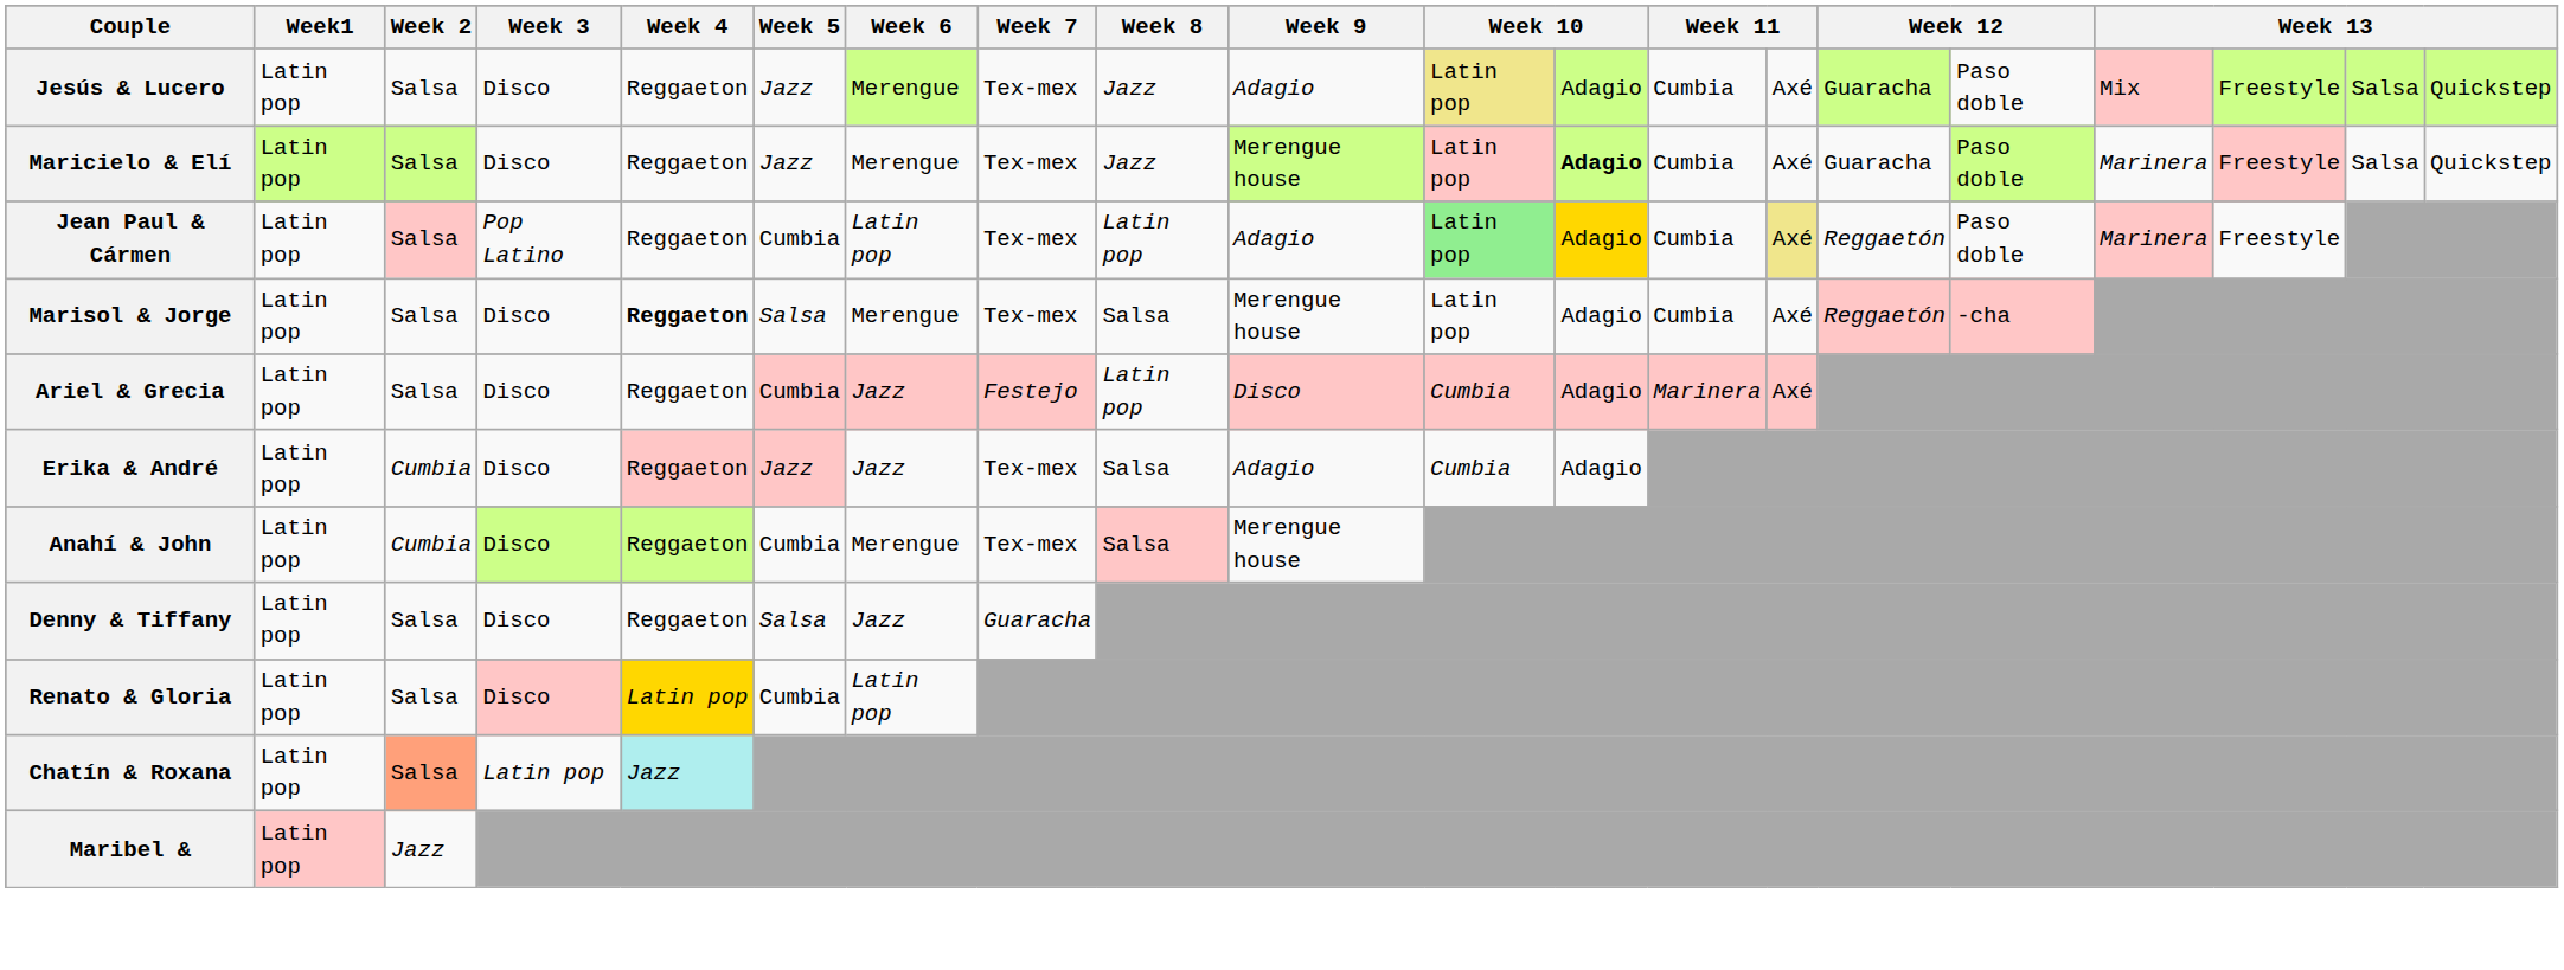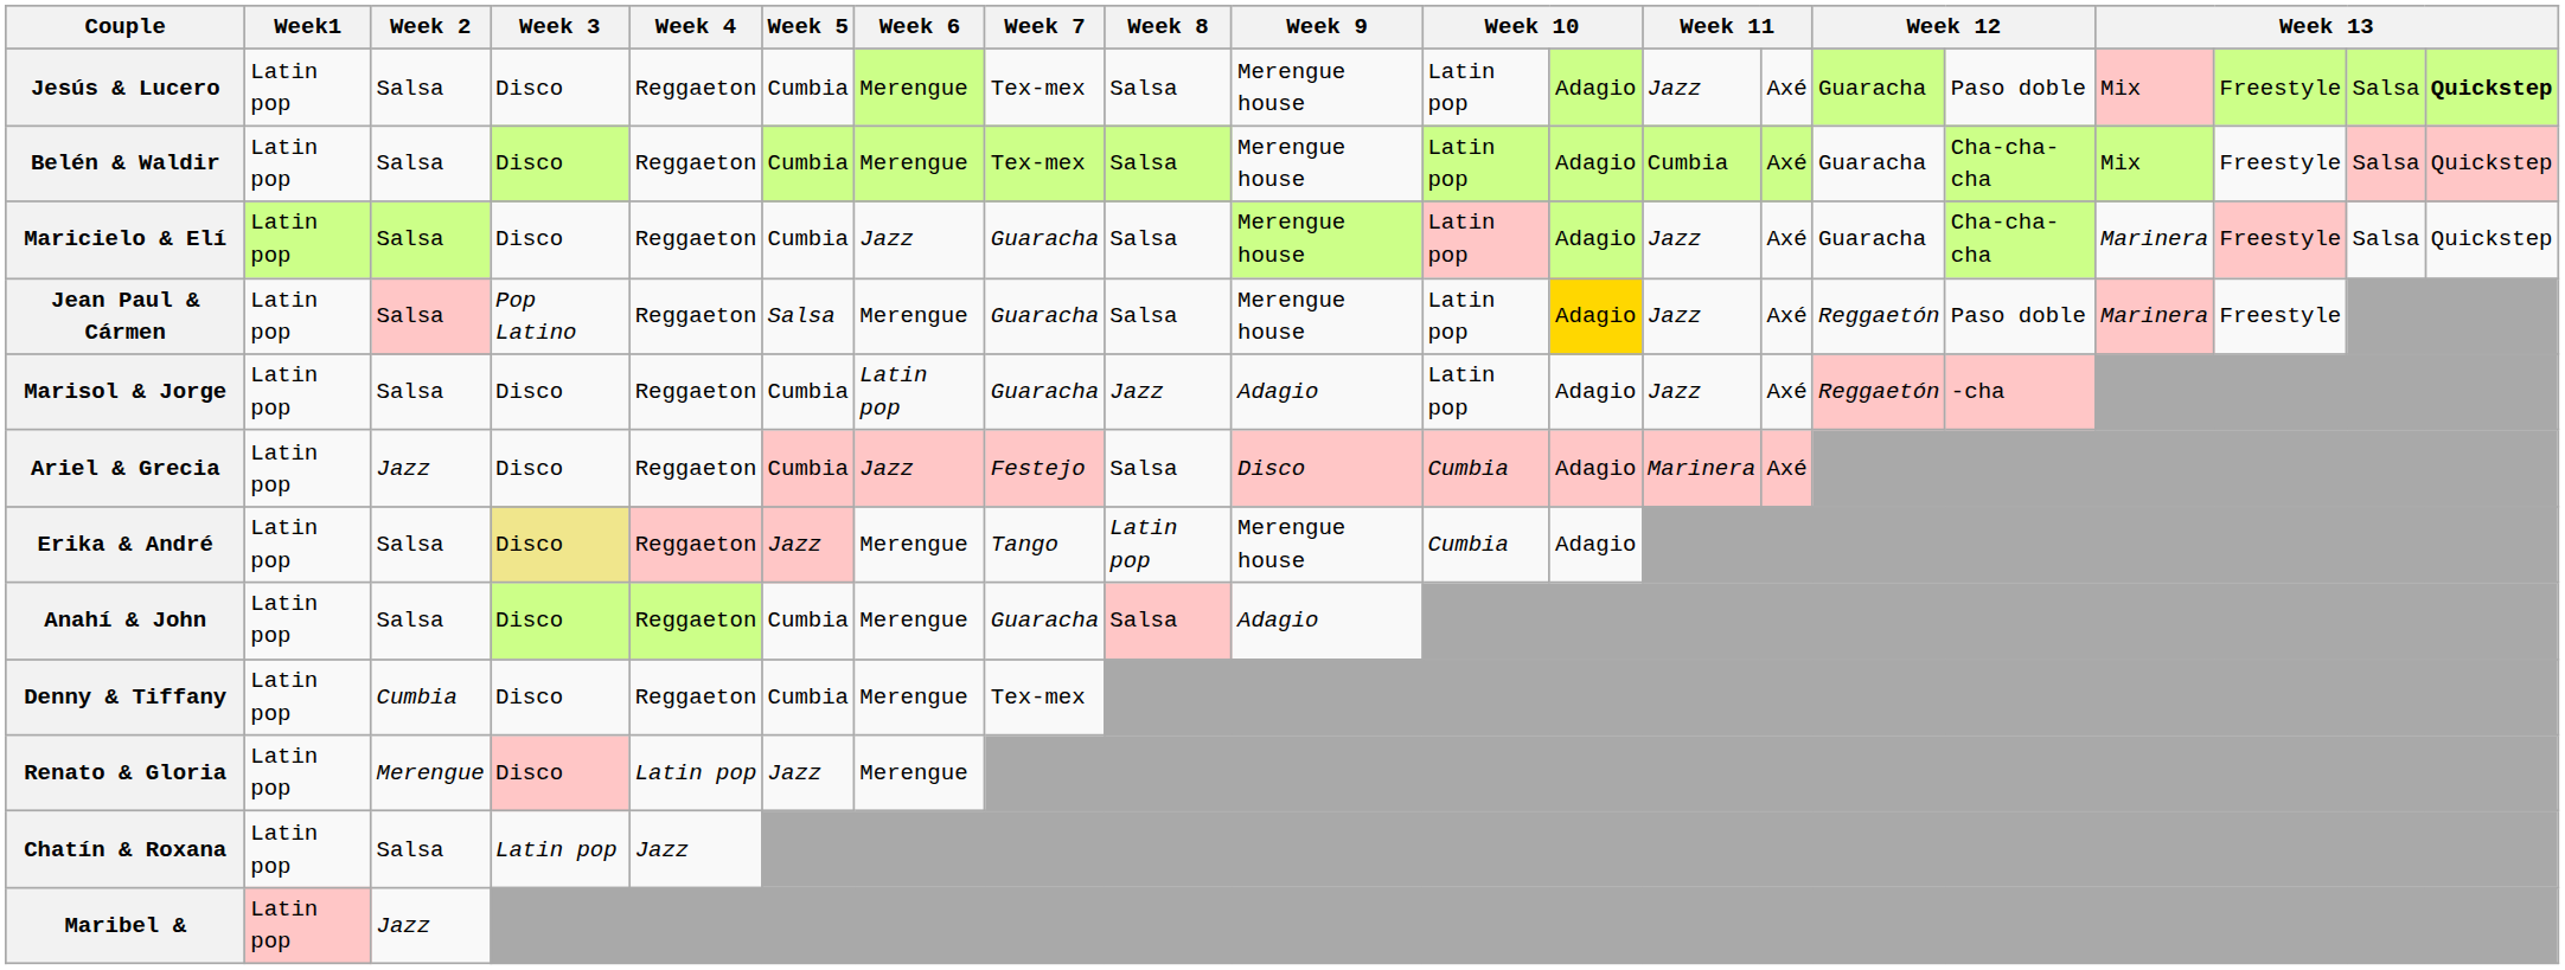Jesús & Lucero | Week 5: Jazz -> Cumbia
Jesús & Lucero | Week 8: Jazz -> Salsa
Jesús & Lucero | Week 9: Adagio -> Merengue house
Jesús & Lucero | column 11: khaki background -> no background
Jesús & Lucero | column 13: Cumbia -> Jazz
Jesús & Lucero | column 20: normal -> bold
+ row: Belén & Waldir | Latin pop | Salsa | Disco | Reggaeton | Cumbia | Merengue | Tex-mex | Salsa | Merengue house | Latin pop | Adagio | Cumbia | Axé | Guaracha | Cha-cha-cha | Mix | Freestyle | Salsa | Quickstep
Maricielo & Elí | Week 5: Jazz -> Cumbia
Maricielo & Elí | Week 6: Merengue -> Jazz
Maricielo & Elí | Week 7: Tex-mex -> Guaracha
Maricielo & Elí | Week 8: Jazz -> Salsa
Maricielo & Elí | column 12: bold -> normal
Maricielo & Elí | column 13: Cumbia -> Jazz
Maricielo & Elí | column 16: Paso doble -> Cha-cha-cha
Jean Paul & Cármen | Week 5: Cumbia -> Salsa
Jean Paul & Cármen | Week 6: Latin pop -> Merengue
Jean Paul & Cármen | Week 7: Tex-mex -> Guaracha
Jean Paul & Cármen | Week 8: Latin pop -> Salsa
Jean Paul & Cármen | Week 9: Adagio -> Merengue house
Jean Paul & Cármen | column 11: lightgreen background -> no background
Jean Paul & Cármen | column 13: Cumbia -> Jazz
Jean Paul & Cármen | column 14: khaki background -> no background
Marisol & Jorge | Week 4: bold -> normal
Marisol & Jorge | Week 5: Salsa -> Cumbia
Marisol & Jorge | Week 6: Merengue -> Latin pop
Marisol & Jorge | Week 7: Tex-mex -> Guaracha
Marisol & Jorge | Week 8: Salsa -> Jazz
Marisol & Jorge | Week 9: Merengue house -> Adagio
Marisol & Jorge | column 13: Cumbia -> Jazz
Ariel & Grecia | Week 2: Salsa -> Jazz
Ariel & Grecia | Week 8: Latin pop -> Salsa
Erika & André | Week 2: Cumbia -> Salsa
Erika & André | Week 3: no background -> khaki background
Erika & André | Week 6: Jazz -> Merengue
Erika & André | Week 7: Tex-mex -> Tango
Erika & André | Week 8: Salsa -> Latin pop
Erika & André | Week 9: Adagio -> Merengue house
Anahí & John | Week 2: Cumbia -> Salsa
Anahí & John | Week 7: Tex-mex -> Guaracha
Anahí & John | Week 9: Merengue house -> Adagio
Denny & Tiffany | Week 2: Salsa -> Cumbia
Denny & Tiffany | Week 5: Salsa -> Cumbia
Denny & Tiffany | Week 6: Jazz -> Merengue
Denny & Tiffany | Week 7: Guaracha -> Tex-mex
Renato & Gloria | Week 2: Salsa -> Merengue
Renato & Gloria | Week 4: gold background -> no background
Renato & Gloria | Week 5: Cumbia -> Jazz
Renato & Gloria | Week 6: Latin pop -> Merengue
Chatín & Roxana | Week 2: lightsalmon background -> no background
Chatín & Roxana | Week 4: paleturquoise background -> no background
